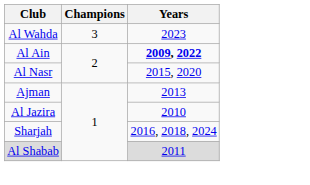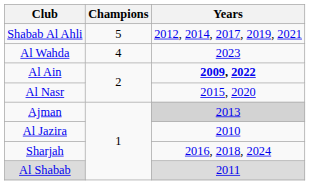+ row: Shabab Al Ahli | 5 | 2012, 2014, 2017, 2019, 2021
Al Wahda | Champions: 3 -> 4
Ajman | Years: no background -> lightgrey background
